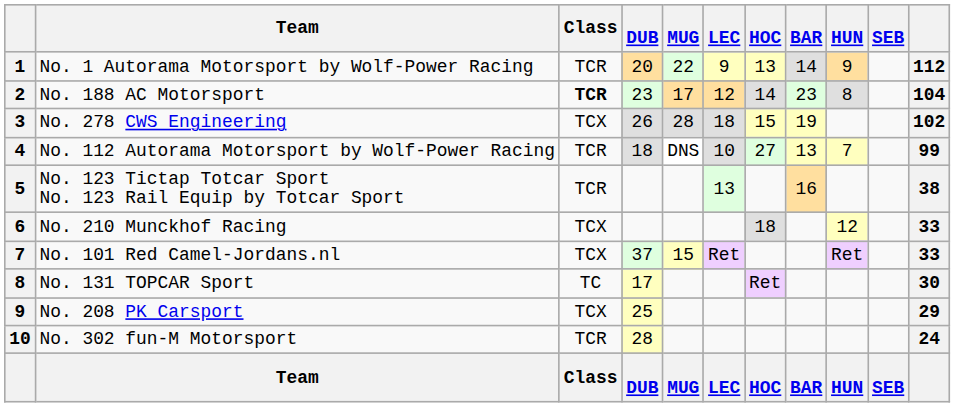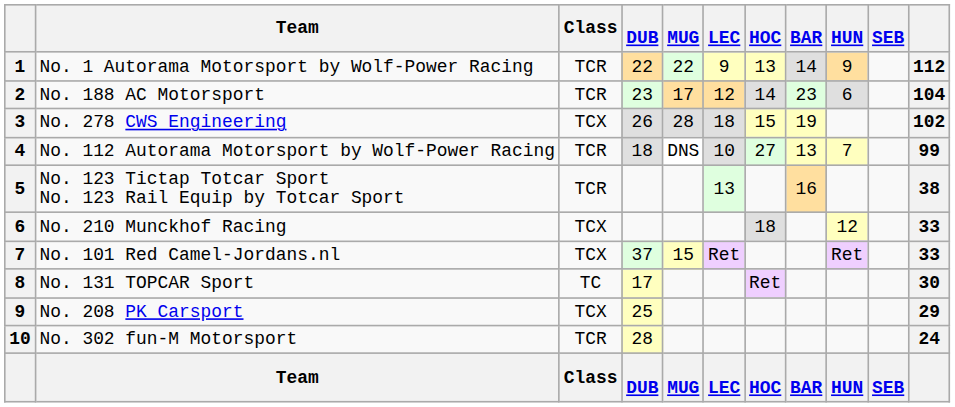No. 1 Autorama Motorsport by Wolf-Power Racing | DUB: 20 -> 22
No. 188 AC Motorsport | Class: bold -> normal
No. 188 AC Motorsport | HUN: 8 -> 6
